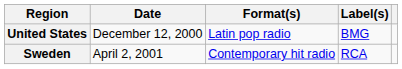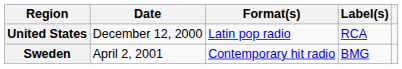United States | Label(s): BMG -> RCA
Sweden | Label(s): RCA -> BMG
